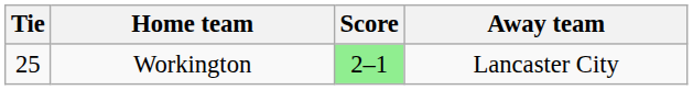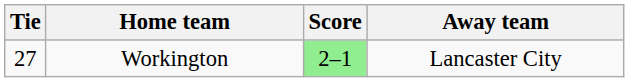Workington | Tie: 25 -> 27
